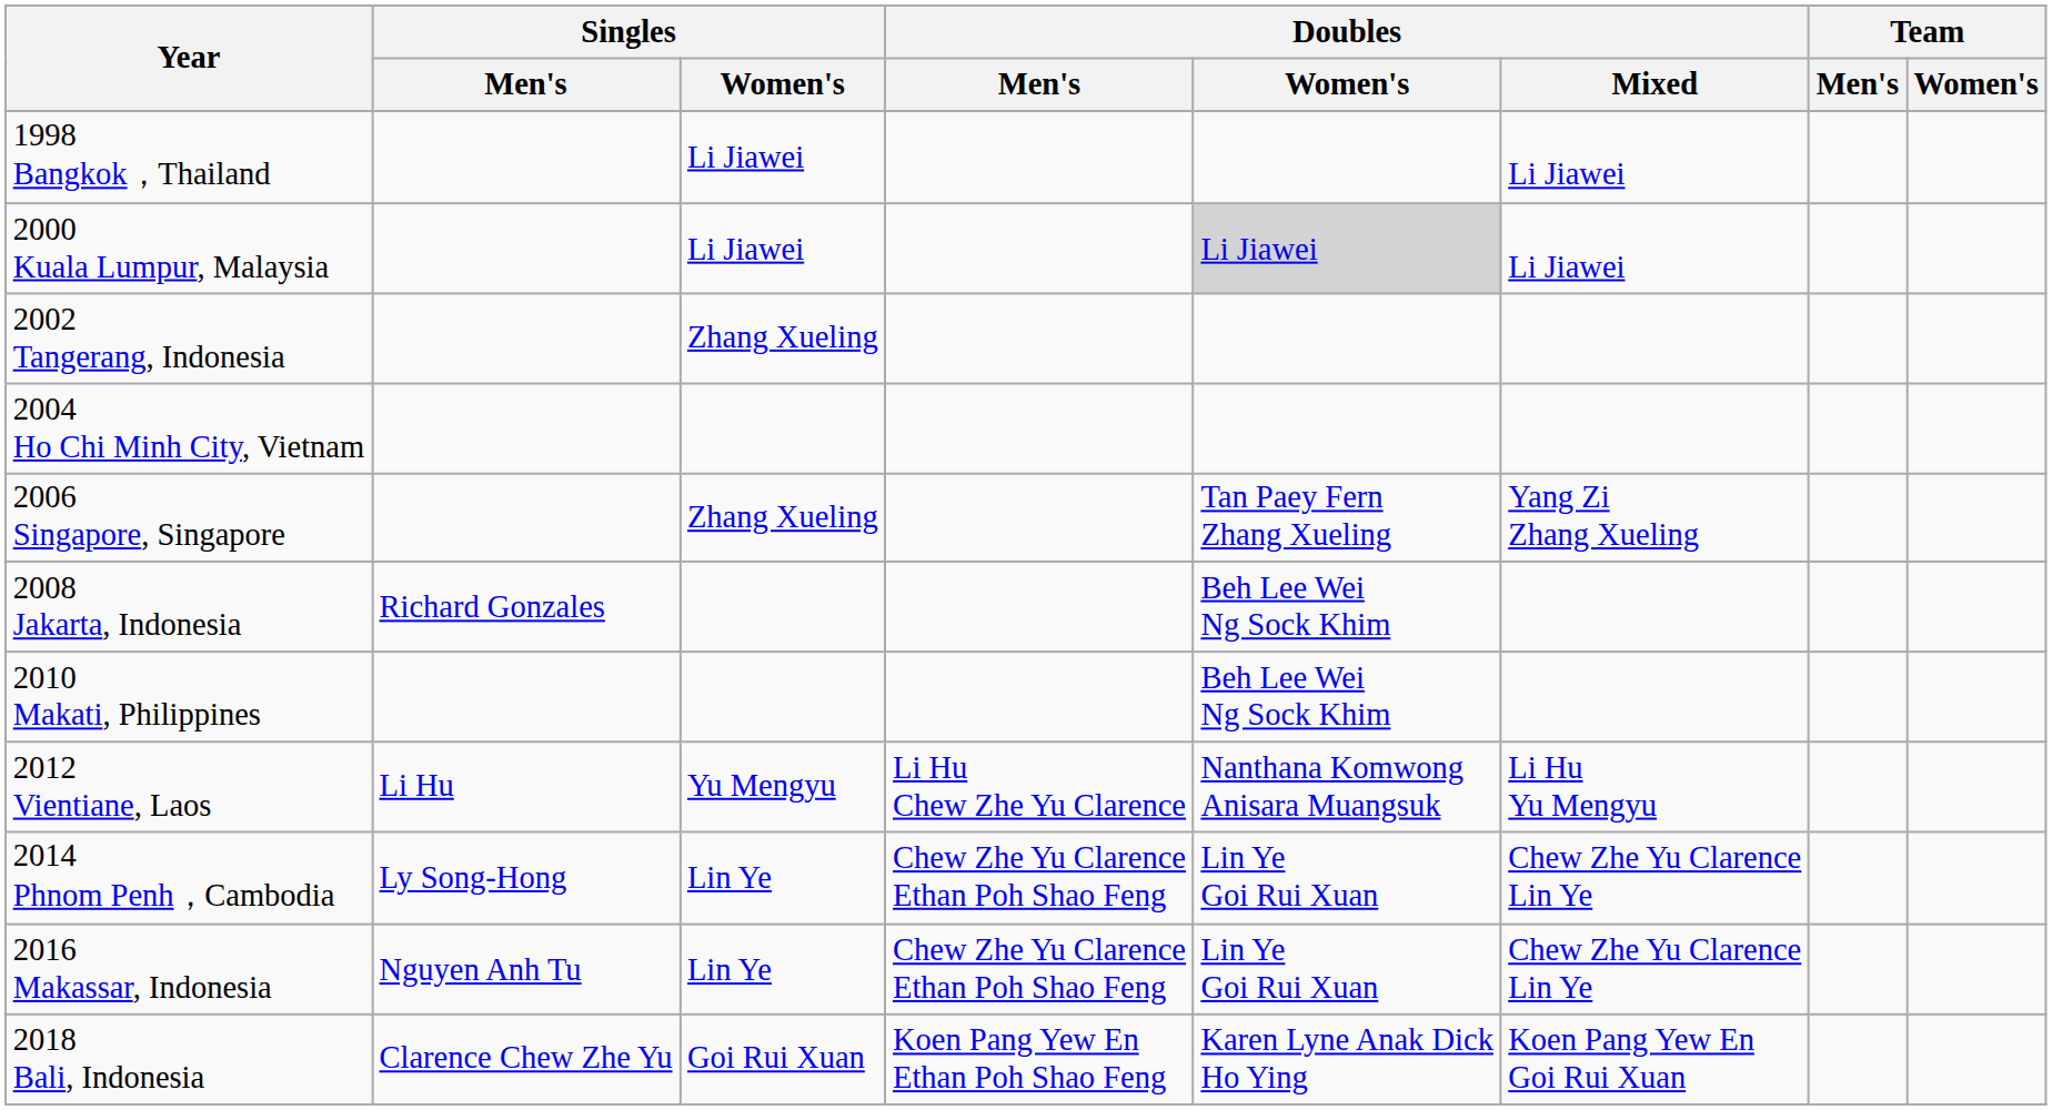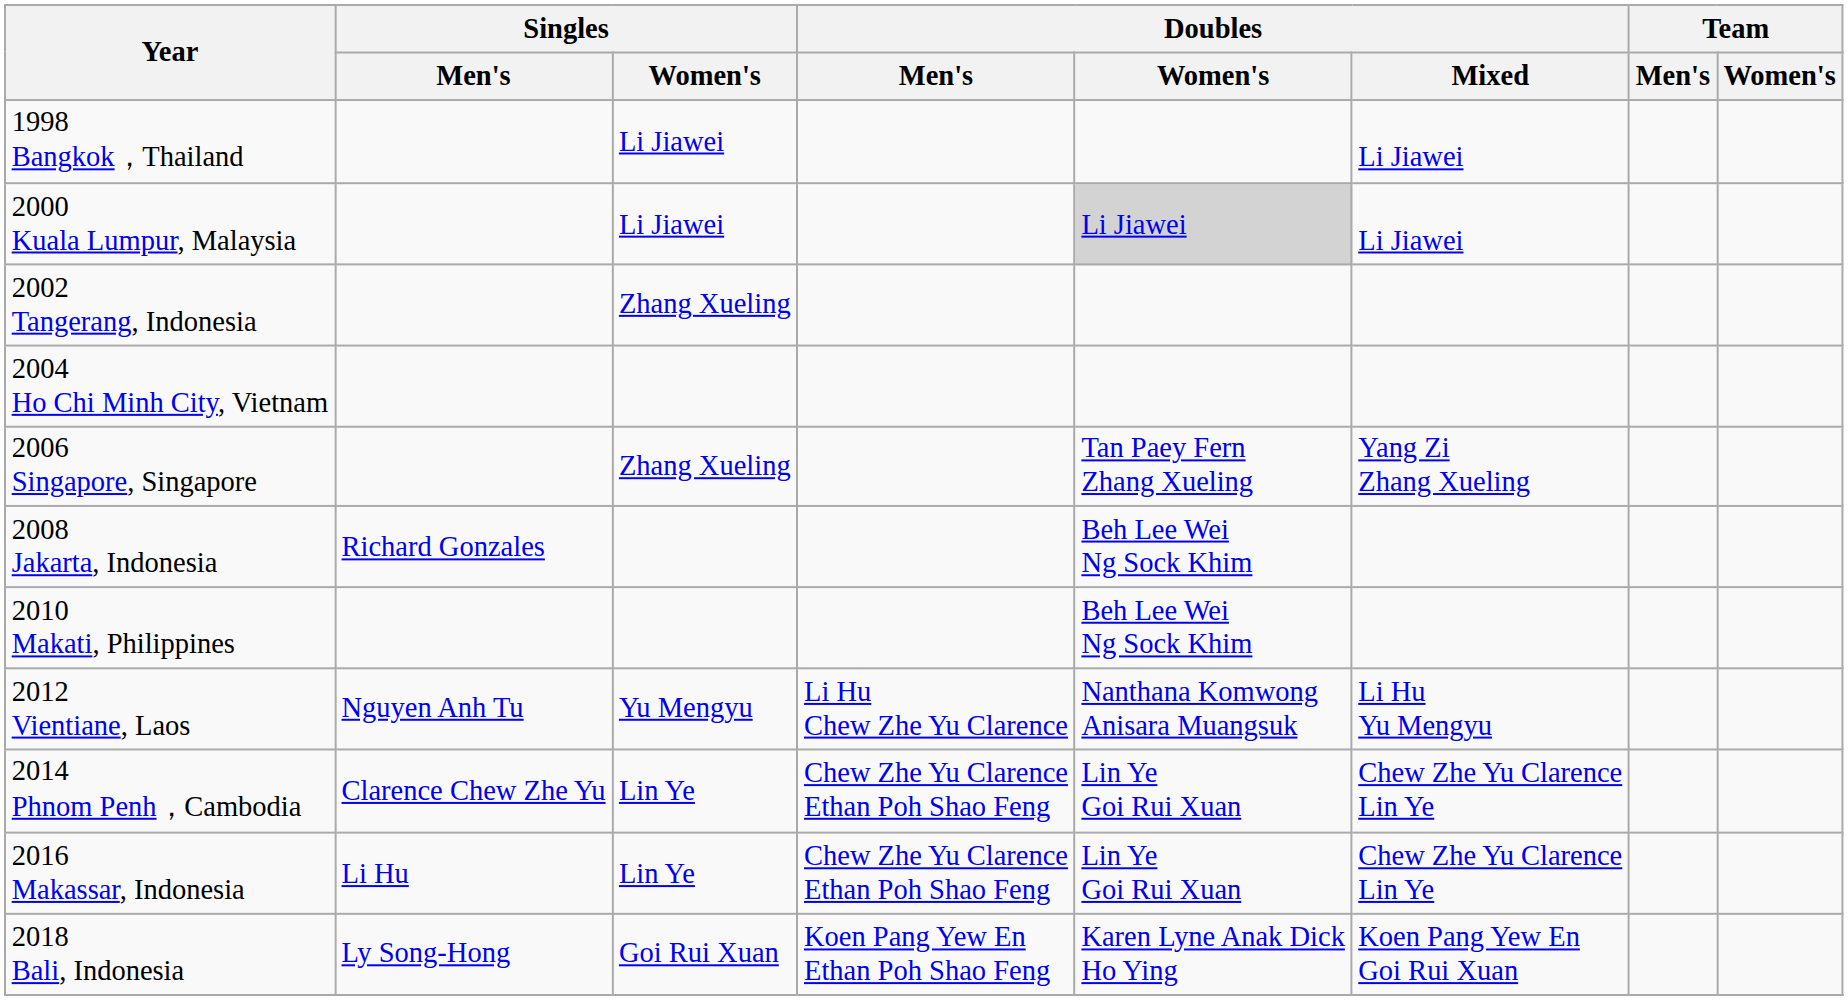2012 Vientiane, Laos | Singles / Men's: Li Hu -> Nguyen Anh Tu
2014 Phnom Penh，Cambodia | Singles / Men's: Ly Song-Hong -> Clarence Chew Zhe Yu
2016 Makassar, Indonesia | Singles / Men's: Nguyen Anh Tu -> Li Hu
2018 Bali, Indonesia | Singles / Men's: Clarence Chew Zhe Yu -> Ly Song-Hong
